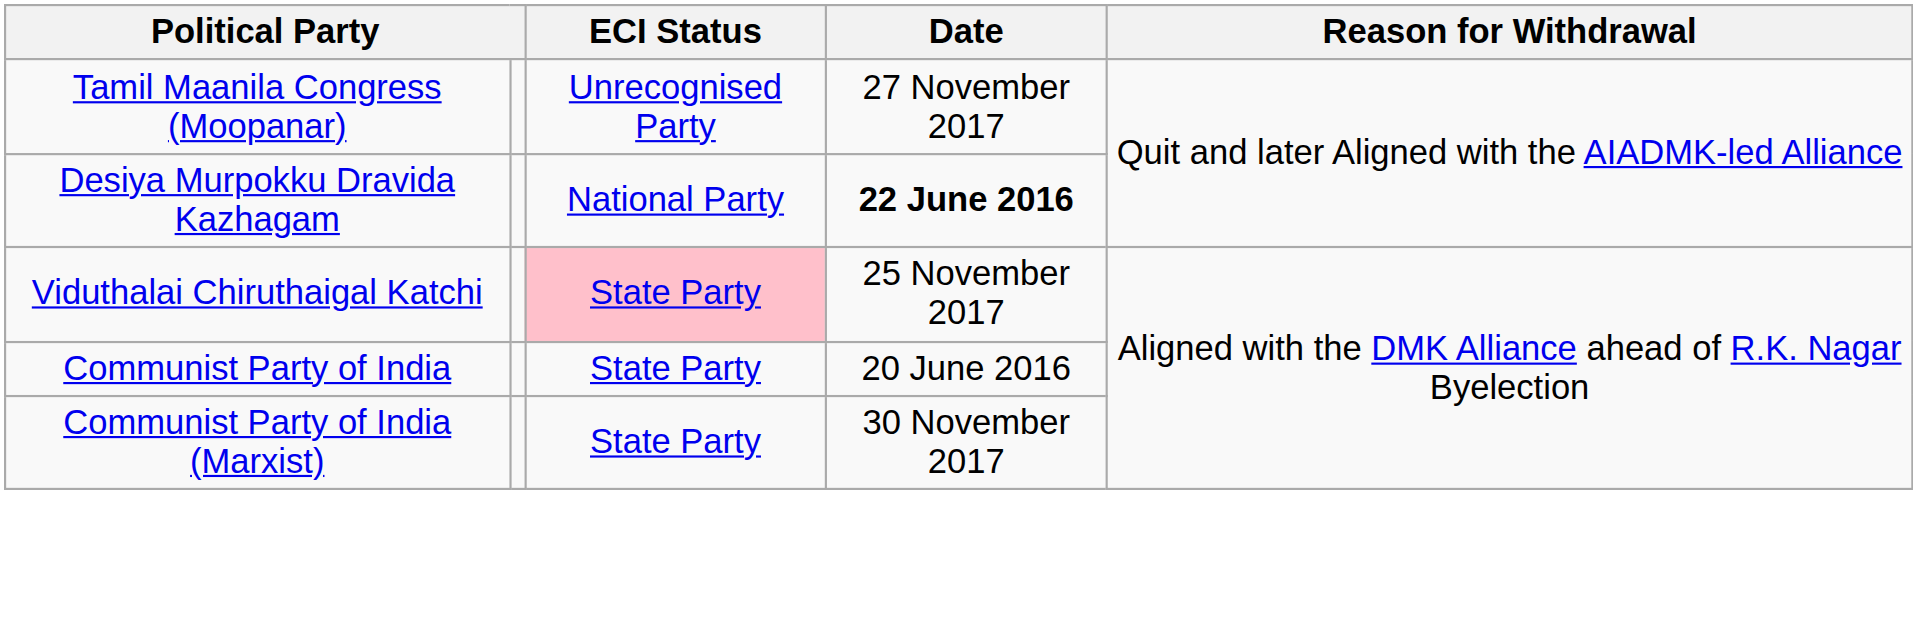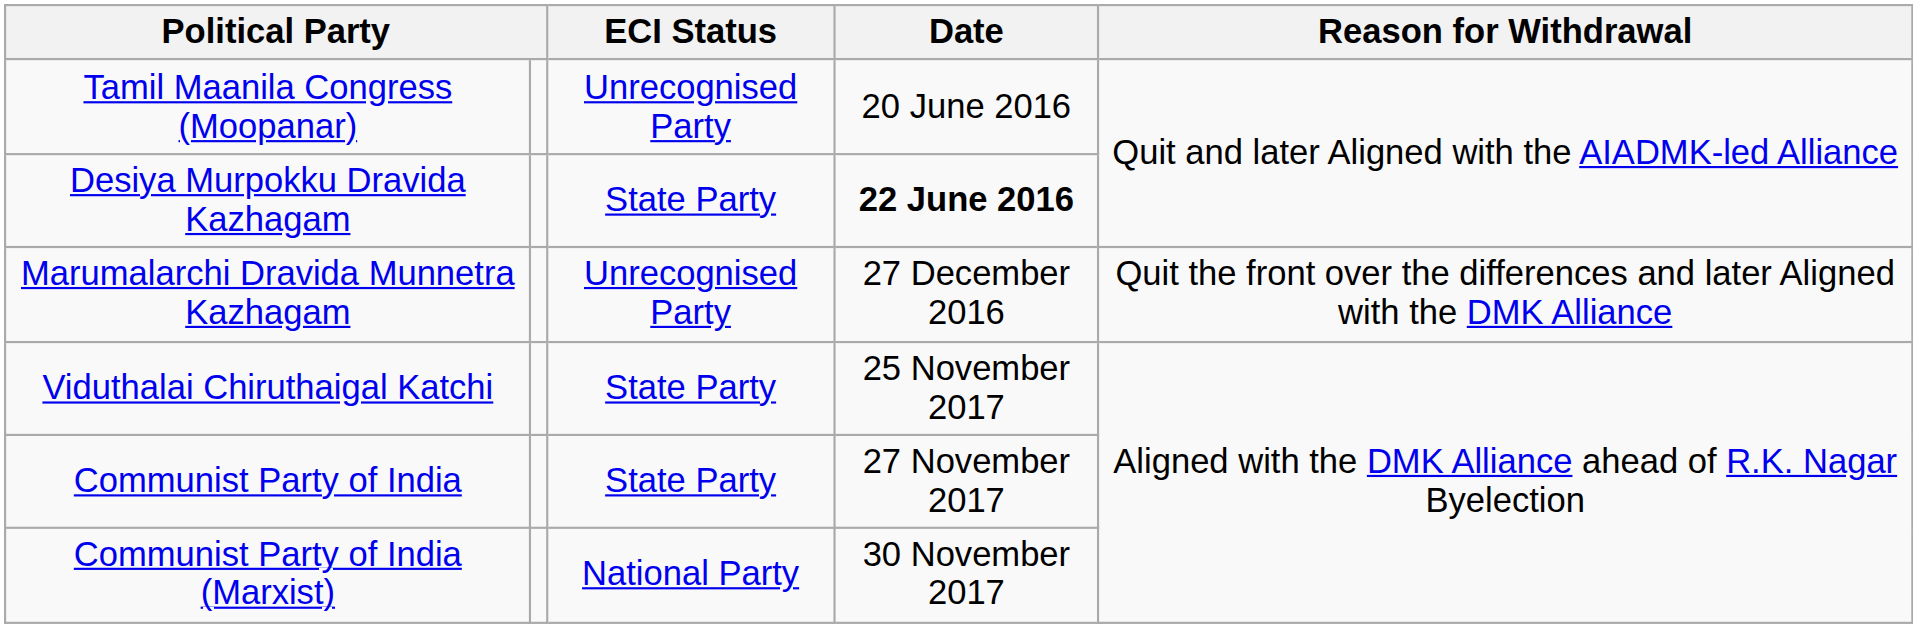Tamil Maanila Congress (Moopanar) | Date: 27 November 2017 -> 20 June 2016
Desiya Murpokku Dravida Kazhagam | ECI Status: National Party -> State Party
+ row: Marumalarchi Dravida Munnetra Kazhagam | Unrecognised Party | 27 December 2016 | Quit the front over the differences and later Aligned with the DMK Alliance
Viduthalai Chiruthaigal Katchi | ECI Status: pink background -> no background
Communist Party of India | Date: 20 June 2016 -> 27 November 2017
Communist Party of India (Marxist) | ECI Status: State Party -> National Party
